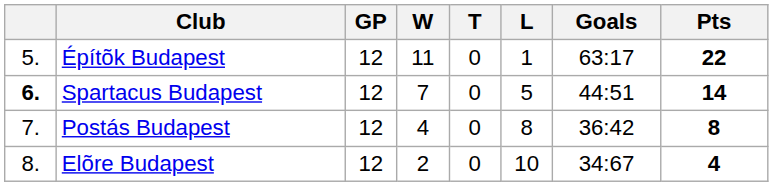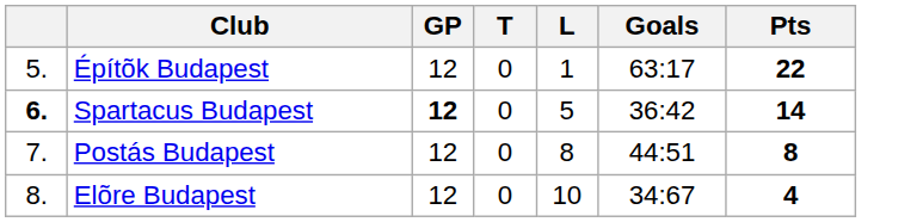- column: W | 11 | 7 | 4 | 2
Spartacus Budapest | GP: normal -> bold
Spartacus Budapest | Goals: 44:51 -> 36:42
Postás Budapest | Goals: 36:42 -> 44:51
